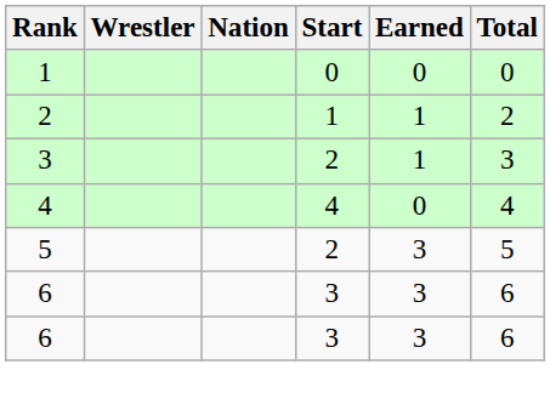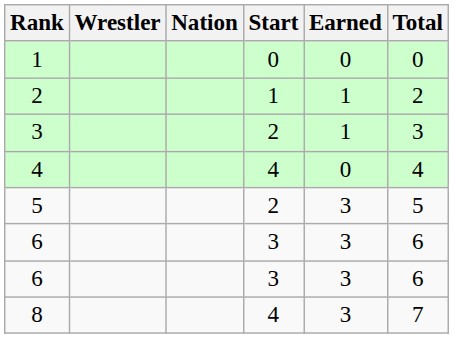+ row: 8 | 4 | 3 | 7
